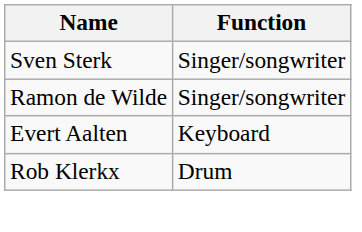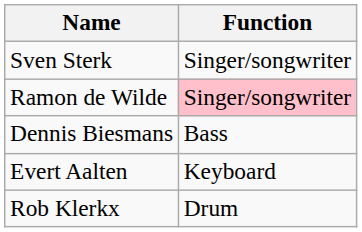Ramon de Wilde | Function: no background -> pink background
+ row: Dennis Biesmans | Bass
